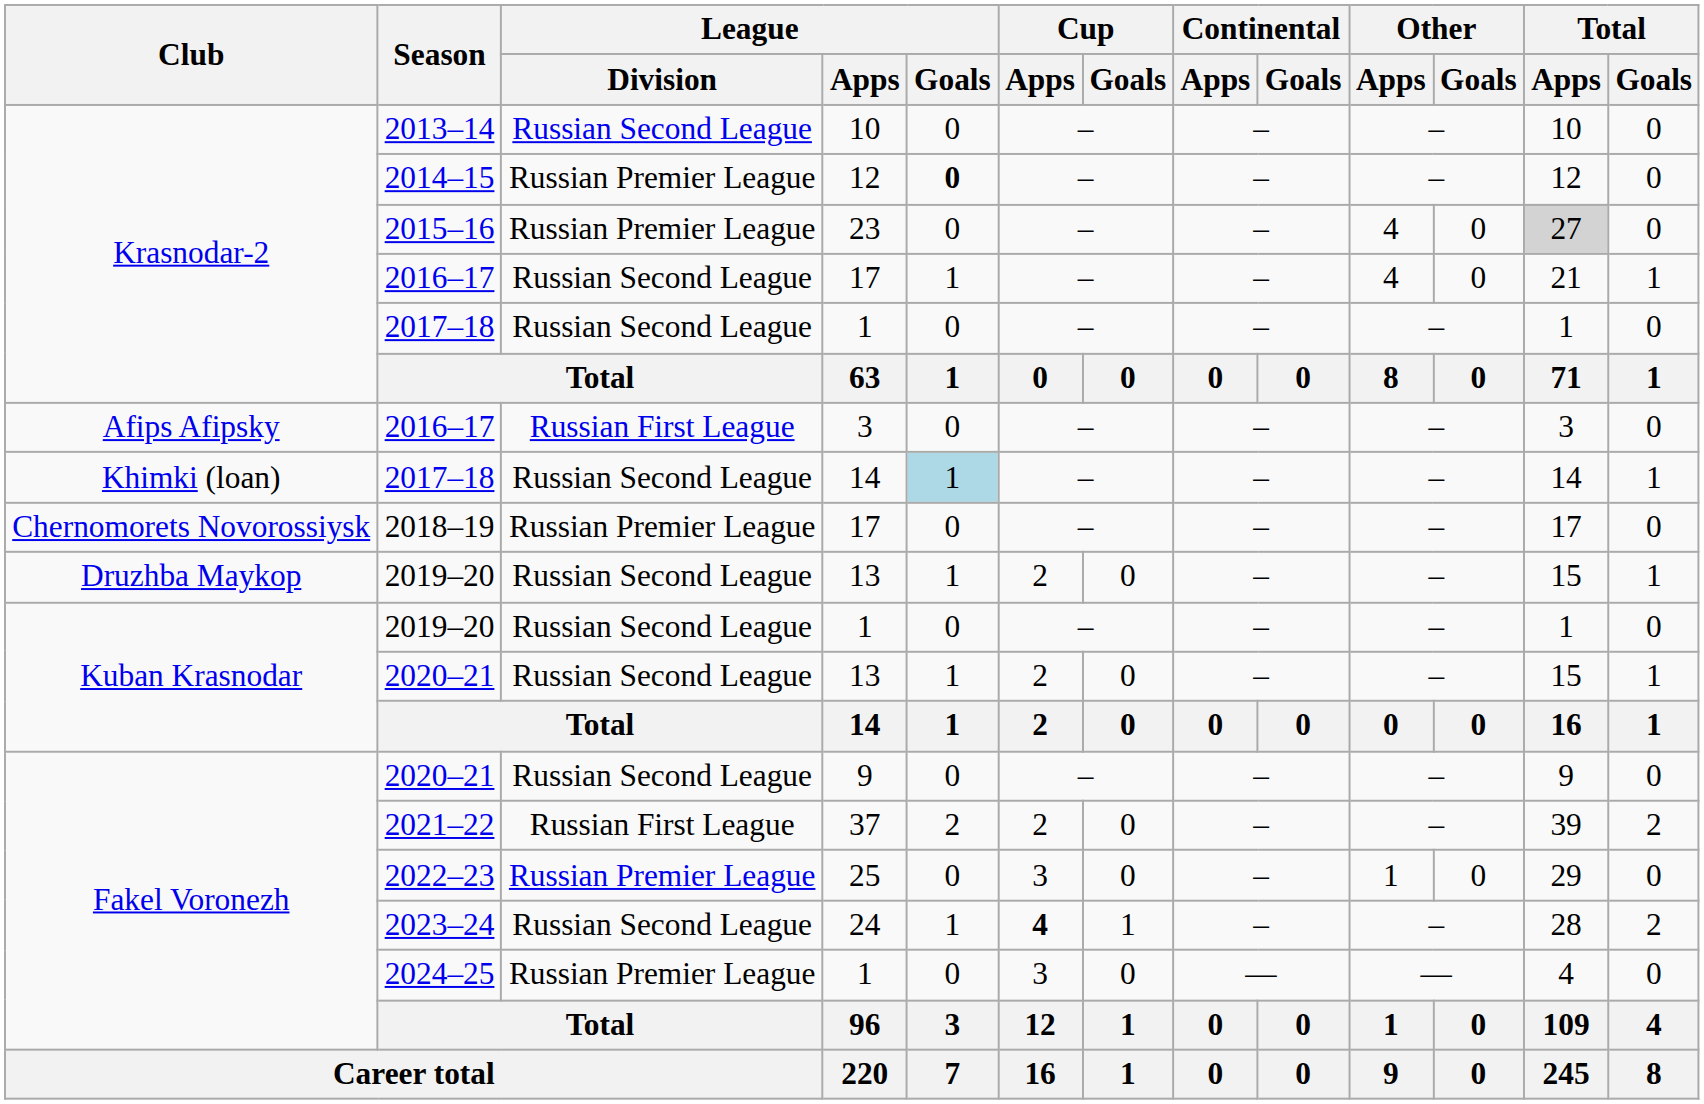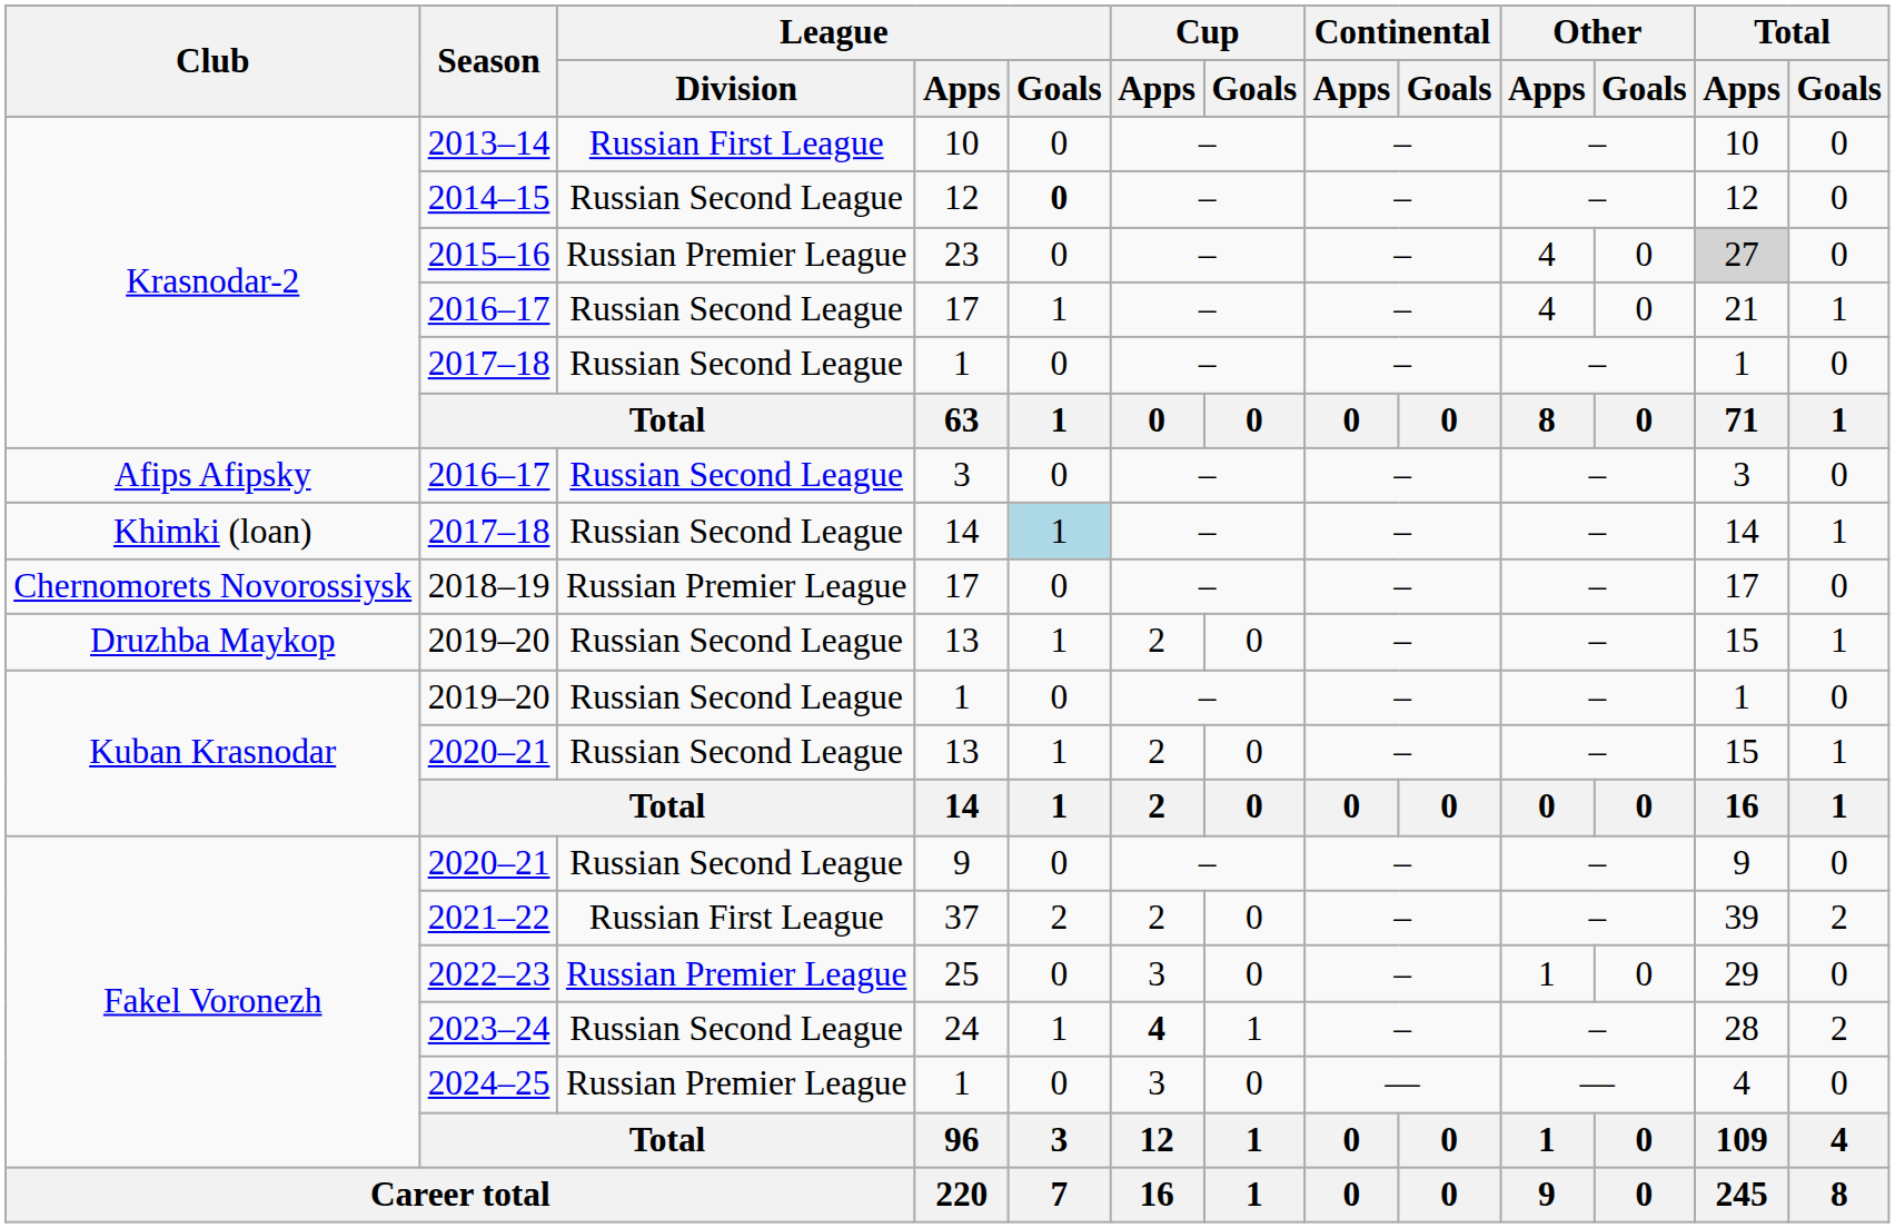2013–14 | League / Division: Russian Second League -> Russian First League
2014–15 | League / Division: Russian Premier League -> Russian Second League
2016–17 / 3 | League / Division: Russian First League -> Russian Second League
